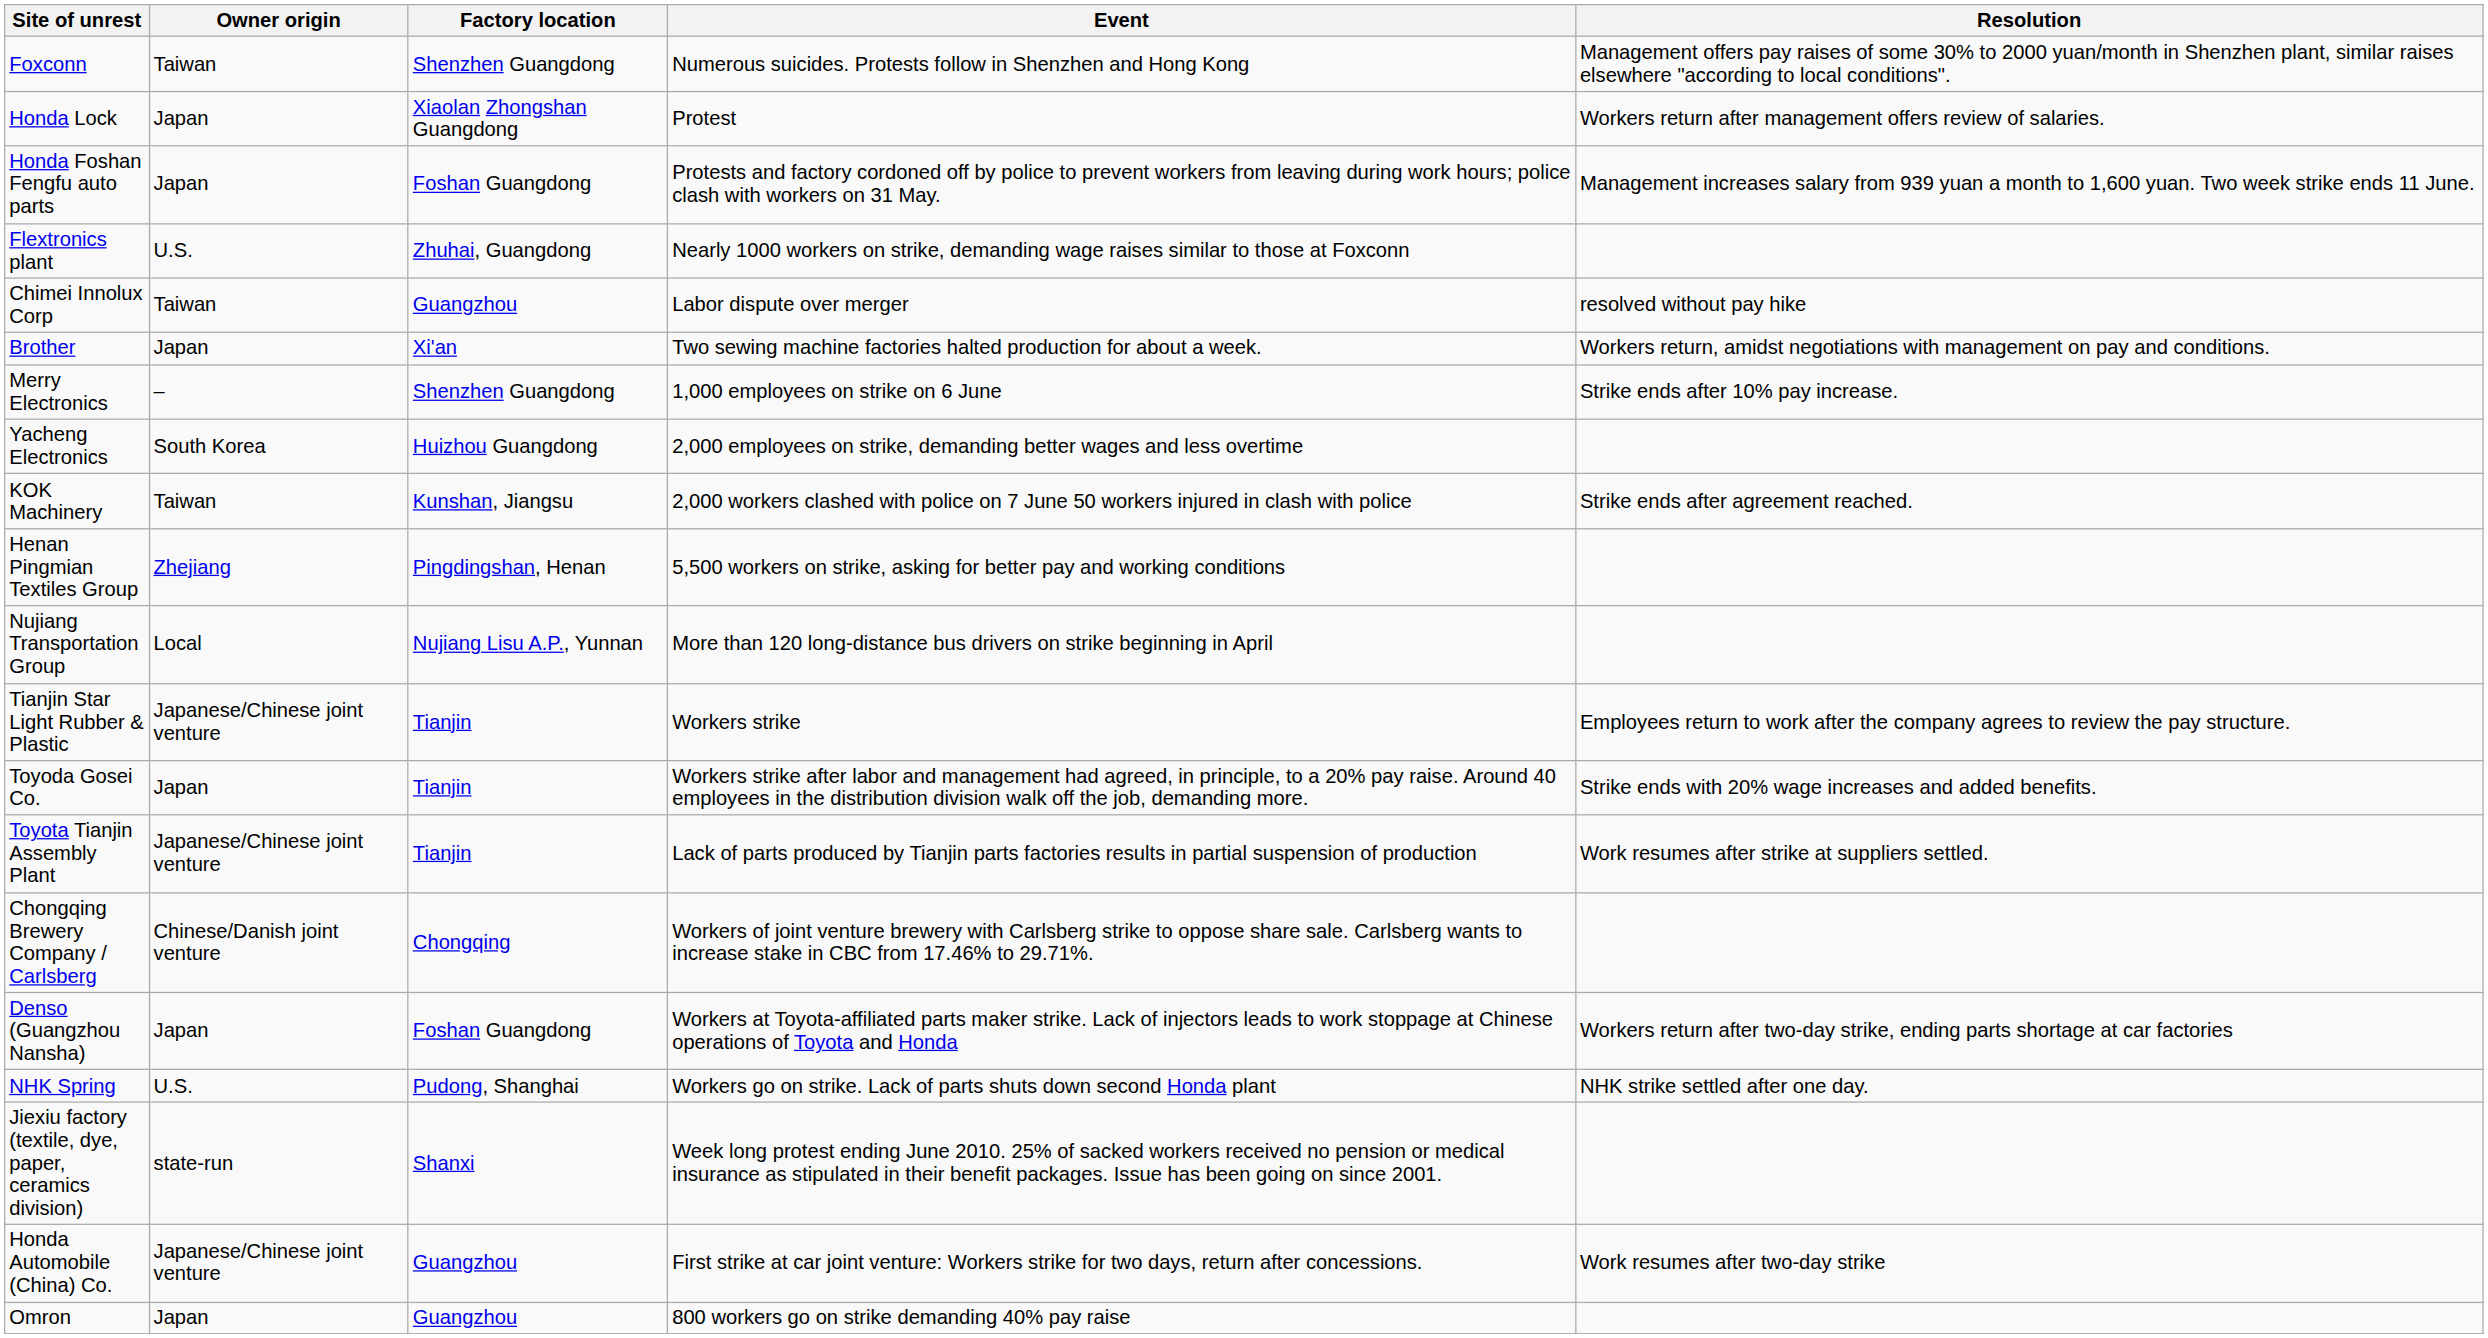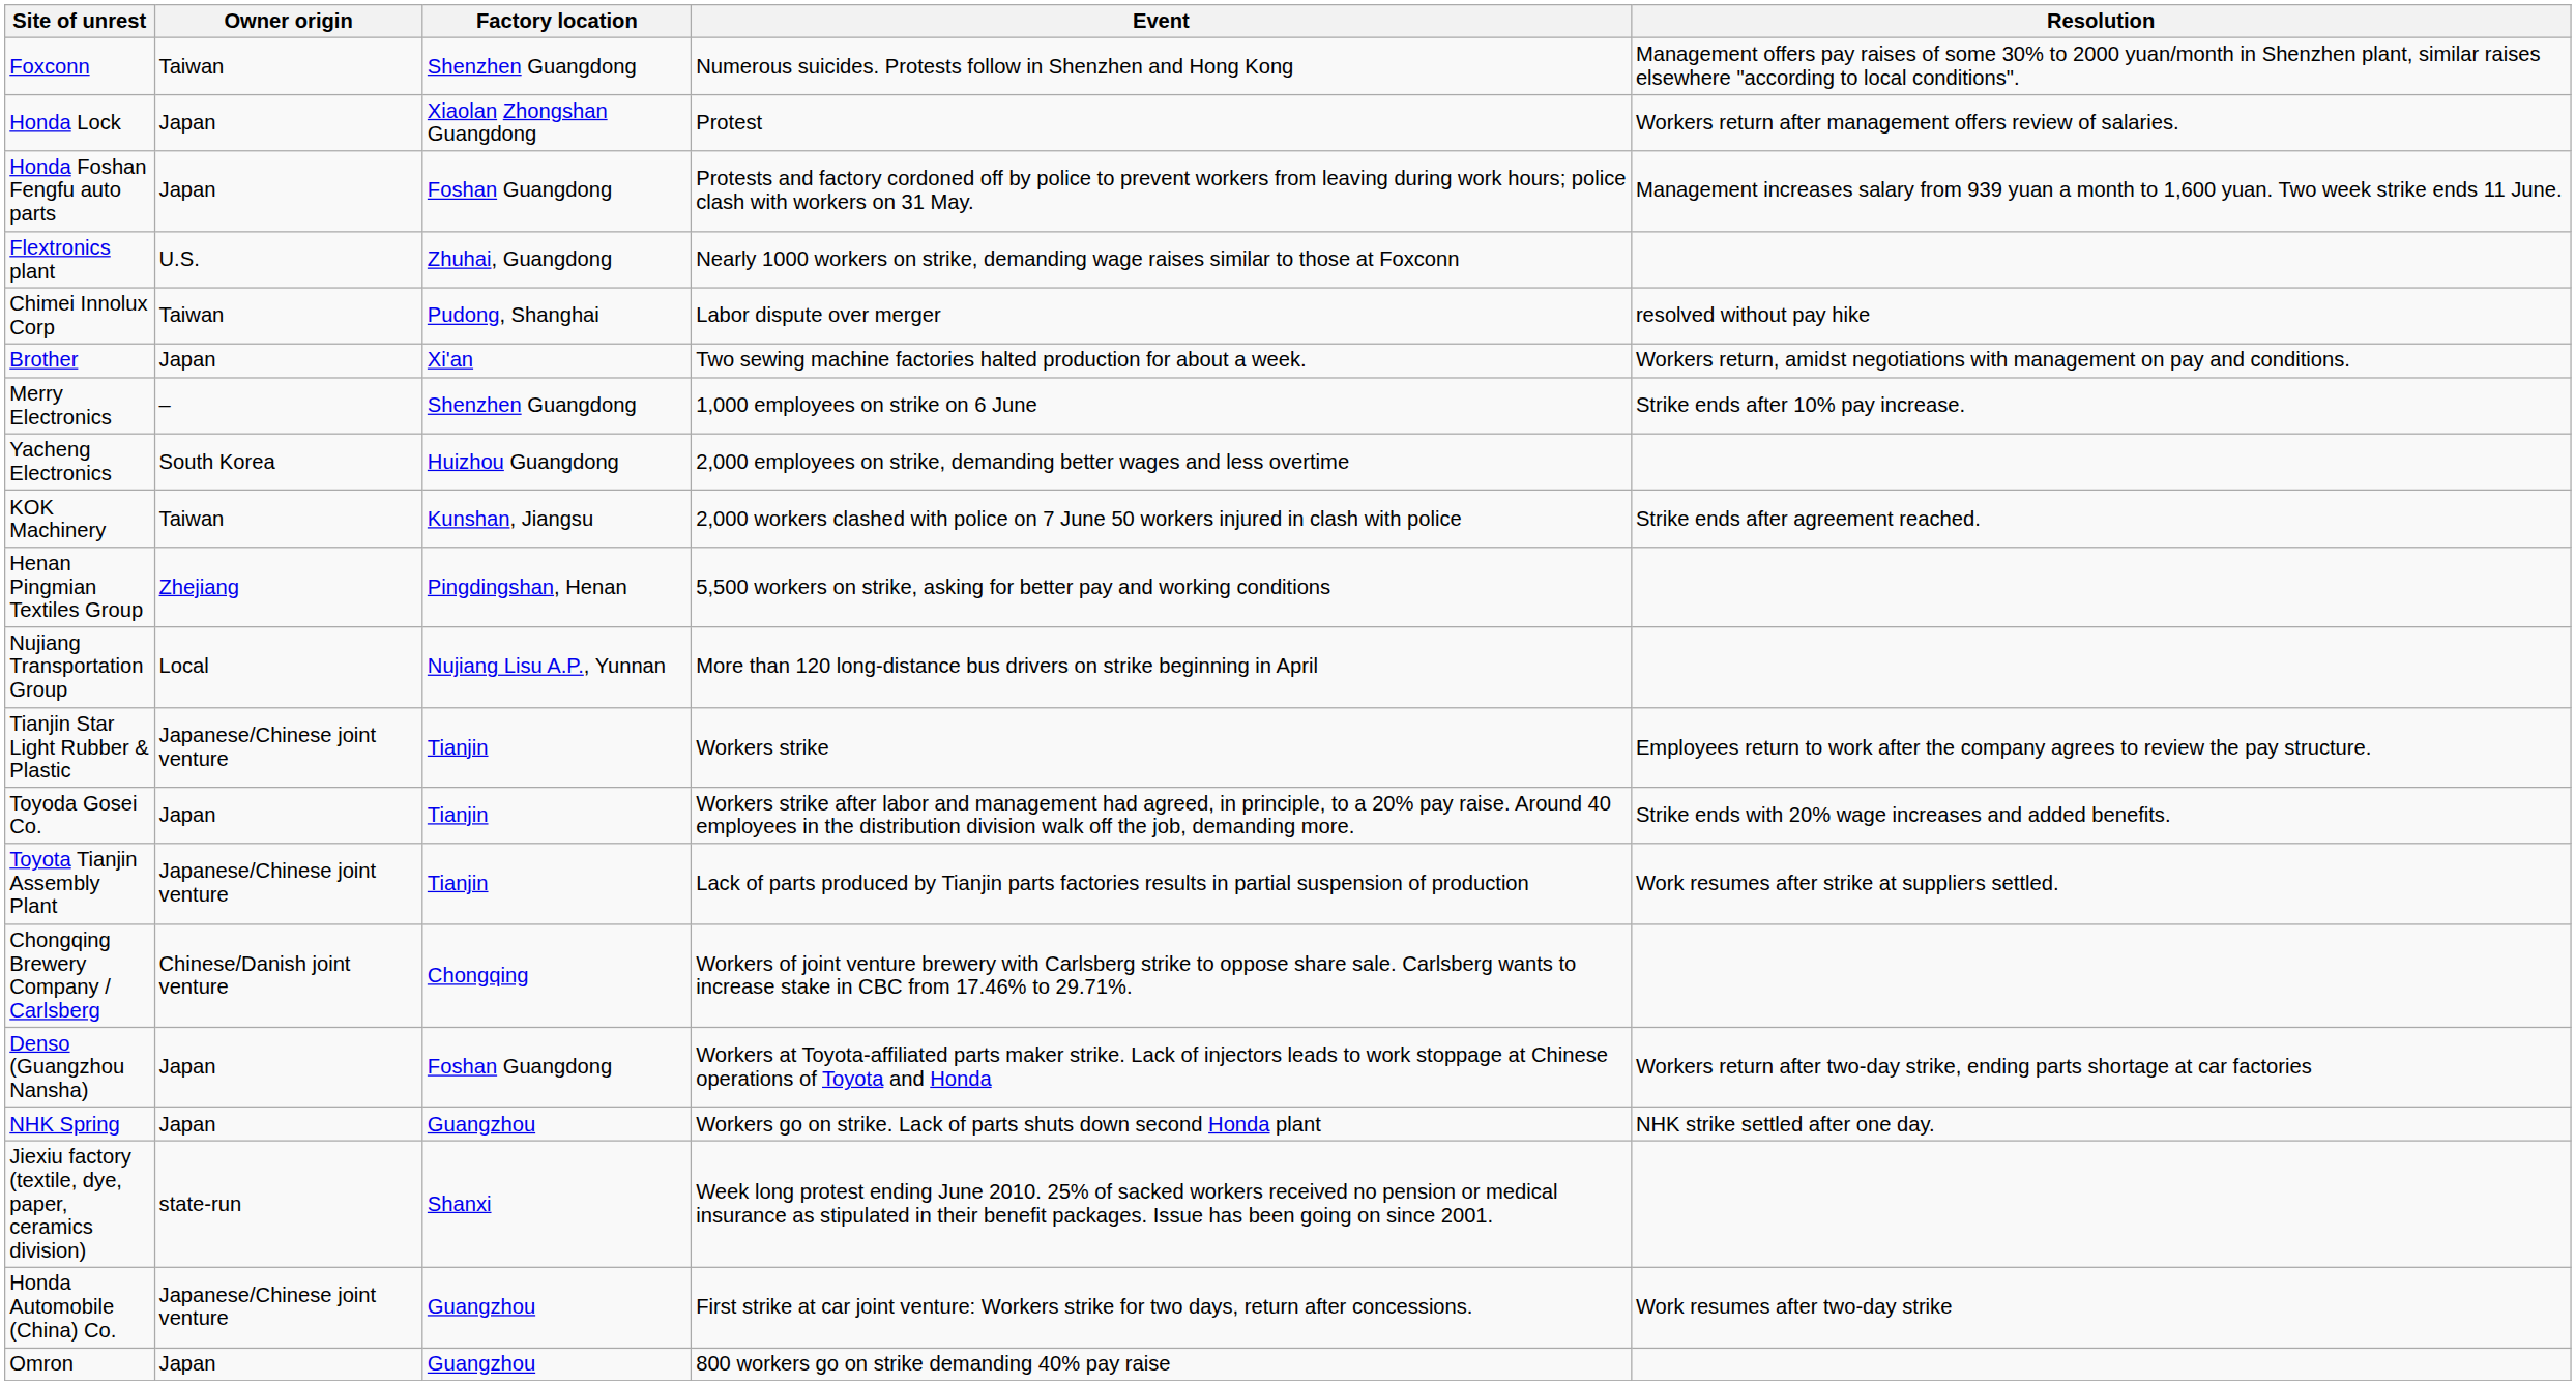Chimei Innolux Corp | Factory location: Guangzhou -> Pudong, Shanghai
NHK Spring | Owner origin: U.S. -> Japan
NHK Spring | Factory location: Pudong, Shanghai -> Guangzhou
